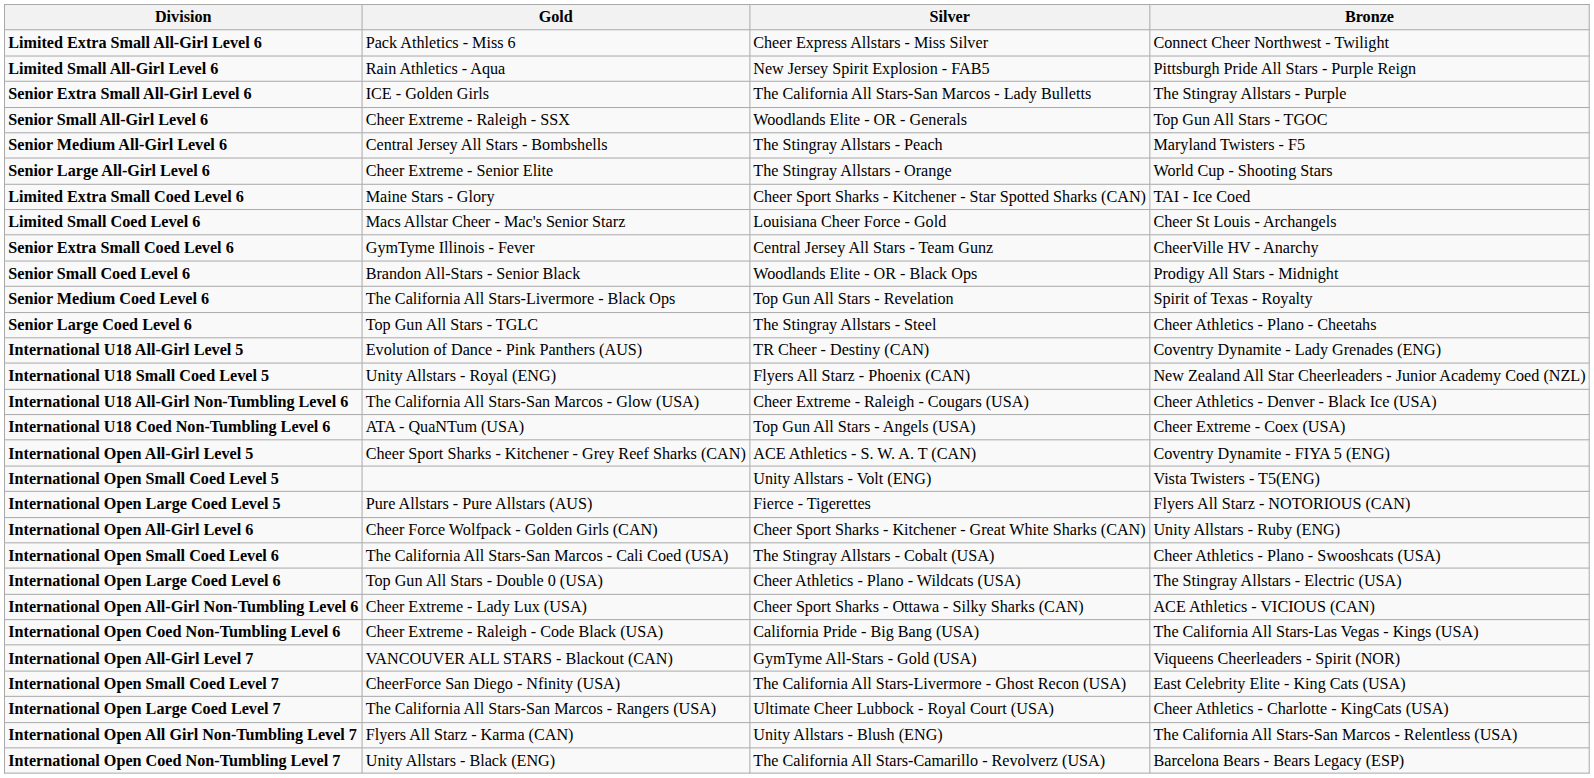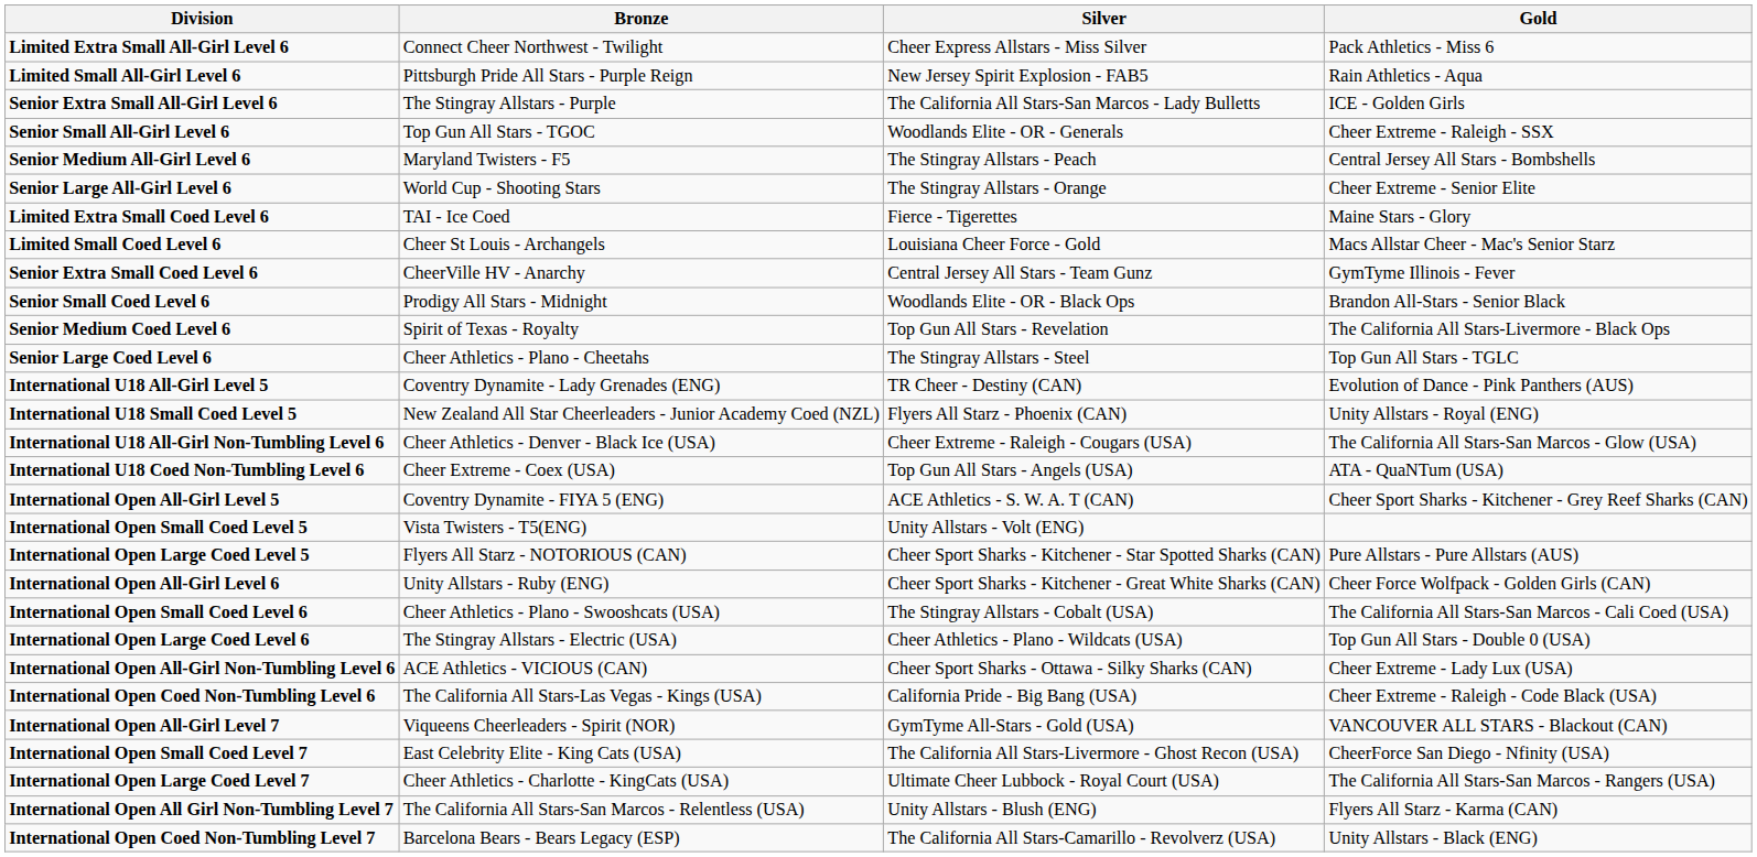columns swapped: Gold <-> Bronze
Limited Extra Small Coed Level 6 | Silver: Cheer Sport Sharks - Kitchener - Star Spotted Sharks (CAN) -> Fierce - Tigerettes
International Open Large Coed Level 5 | Silver: Fierce - Tigerettes -> Cheer Sport Sharks - Kitchener - Star Spotted Sharks (CAN)
